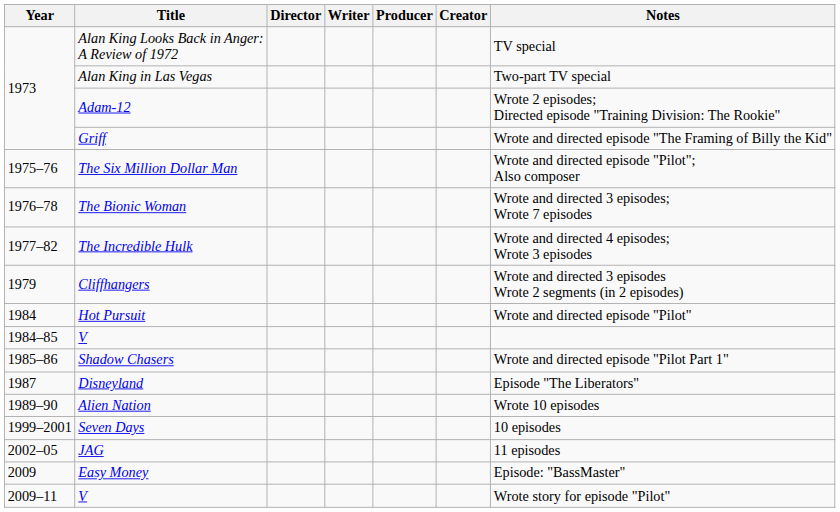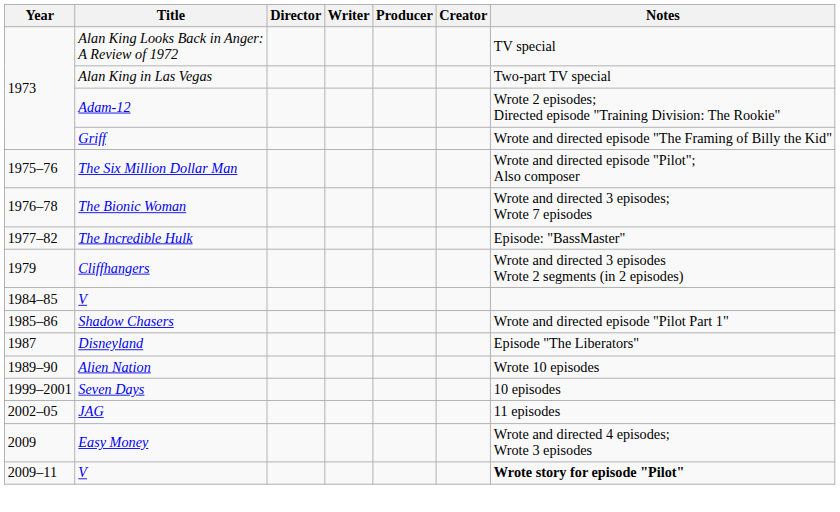The Incredible Hulk | Notes: Wrote and directed 4 episodes; Wrote 3 episodes -> Episode: "BassMaster"
- row: 1984 | Hot Pursuit | Wrote and directed episode "Pilot"
Easy Money | Notes: Episode: "BassMaster" -> Wrote and directed 4 episodes; Wrote 3 episodes
2009–11 / V | Notes: normal -> bold
